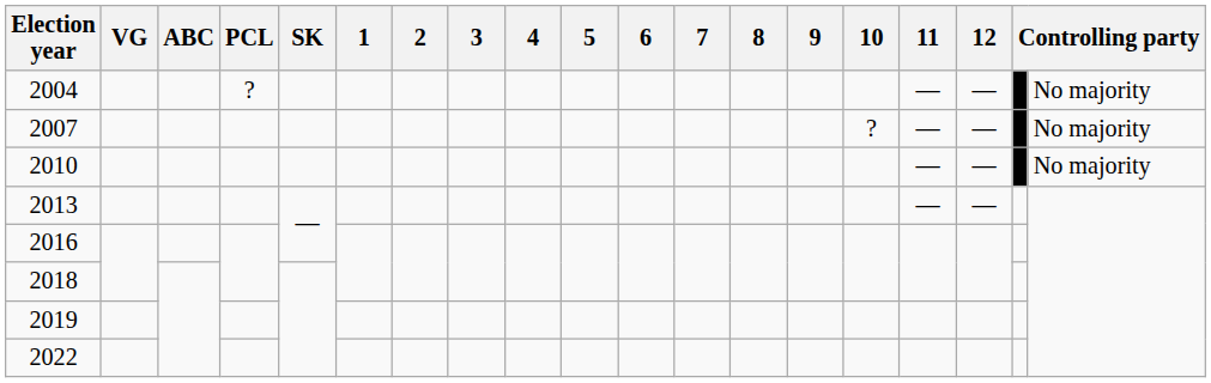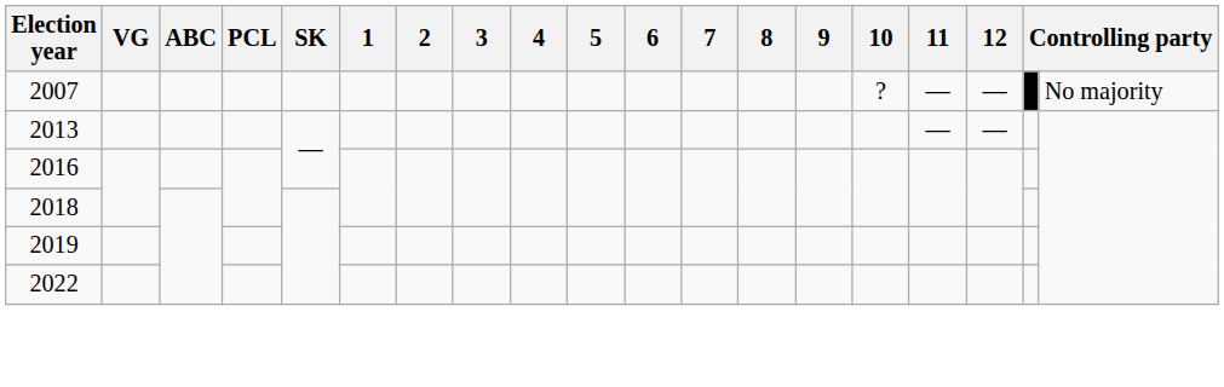- row: 2004 | ? | — | — | No majority
- row: 2010 | — | — | No majority
